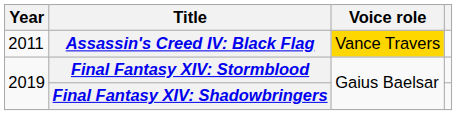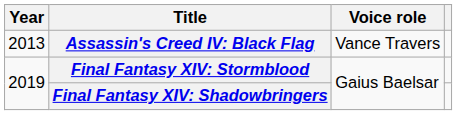Assassin's Creed IV: Black Flag | Year: 2011 -> 2013
Assassin's Creed IV: Black Flag | Voice role: gold background -> no background
